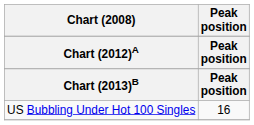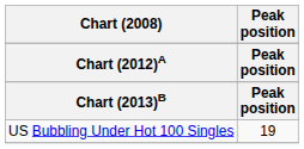US Bubbling Under Hot 100 Singles | Peak position: 16 -> 19
